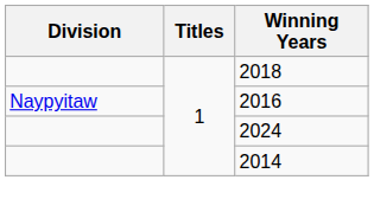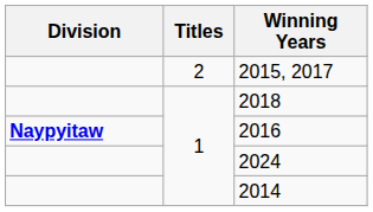+ row: 2 | 2015, 2017
2016 | Division: normal -> bold
